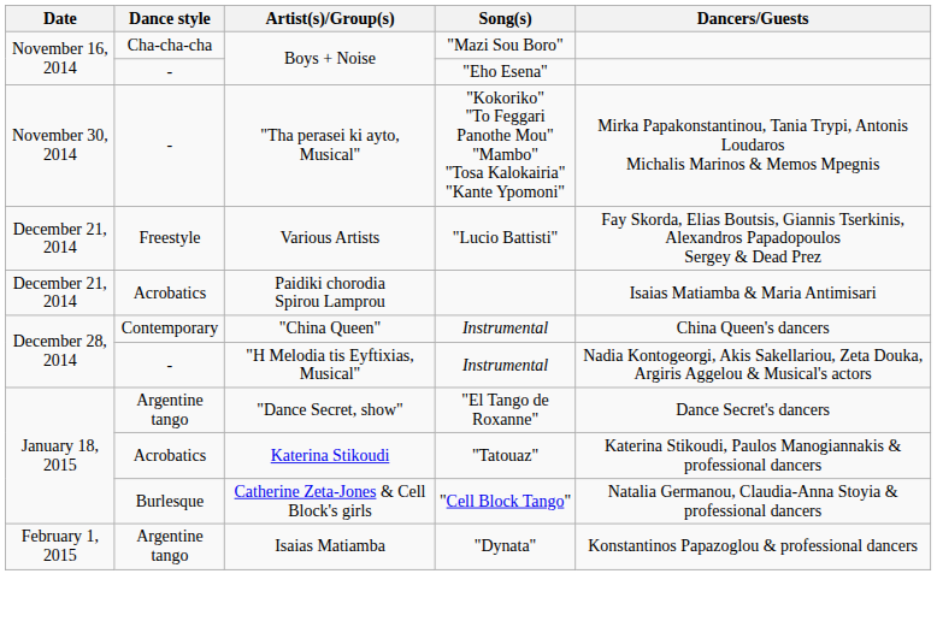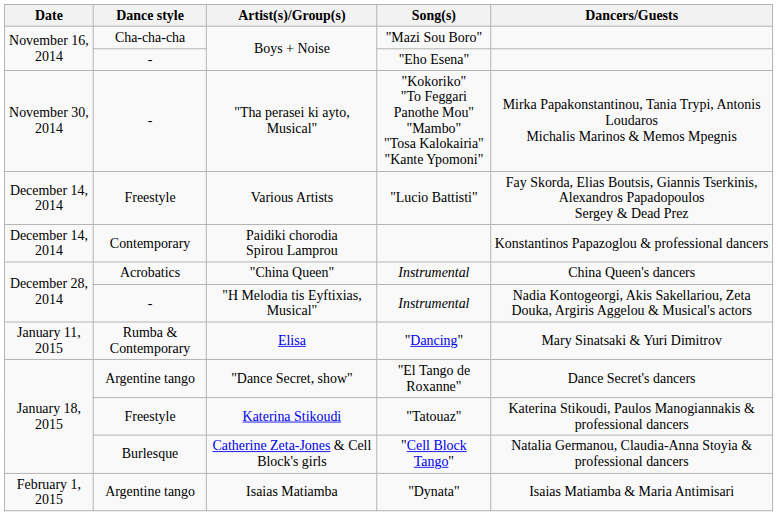Various Artists | Date: December 21, 2014 -> December 14, 2014
Paidiki chorodia Spirou Lamprou | Date: December 21, 2014 -> December 14, 2014
Paidiki chorodia Spirou Lamprou | Dance style: Αcrobatics -> Contemporary
Paidiki chorodia Spirou Lamprou | Dancers/Guests: Isaias Matiamba & Maria Antimisari -> Konstantinos Papazoglou & professional dancers
"China Queen" | Dance style: Contemporary -> Αcrobatics
+ row: January 11, 2015 | Rumba & Contemporary | Elisa | "Dancing" | Mary Sinatsaki & Yuri Dimitrov
Katerina Stikoudi | Dance style: Αcrobatics -> Freestyle
Isaias Matiamba | Dancers/Guests: Konstantinos Papazoglou & professional dancers -> Isaias Matiamba & Maria Antimisari
